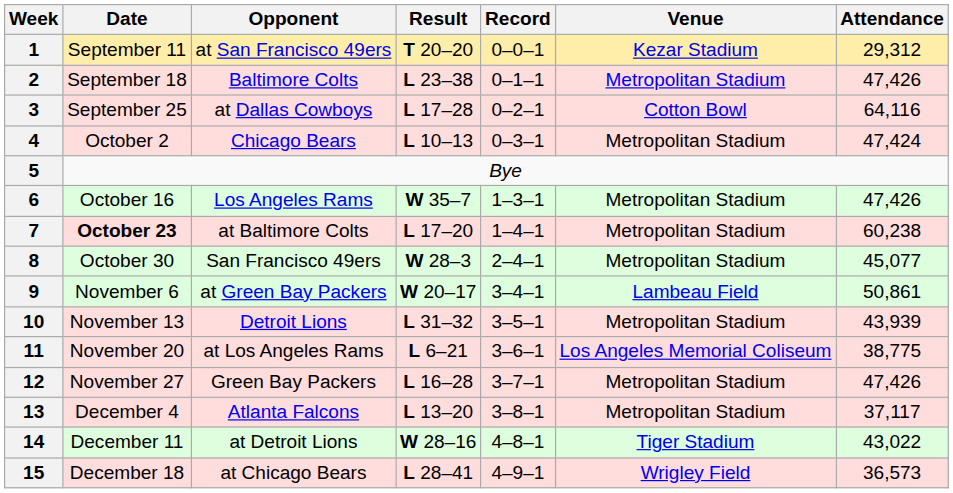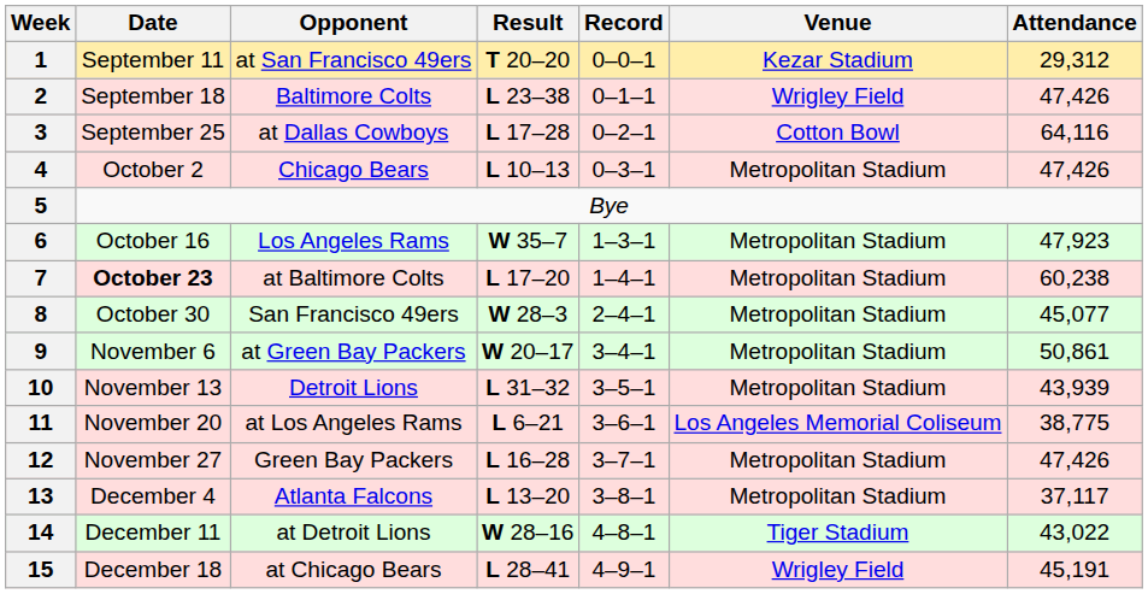2 | Venue: Metropolitan Stadium -> Wrigley Field
4 | Attendance: 47,424 -> 47,426
6 | Attendance: 47,426 -> 47,923
9 | Venue: Lambeau Field -> Metropolitan Stadium
15 | Attendance: 36,573 -> 45,191
